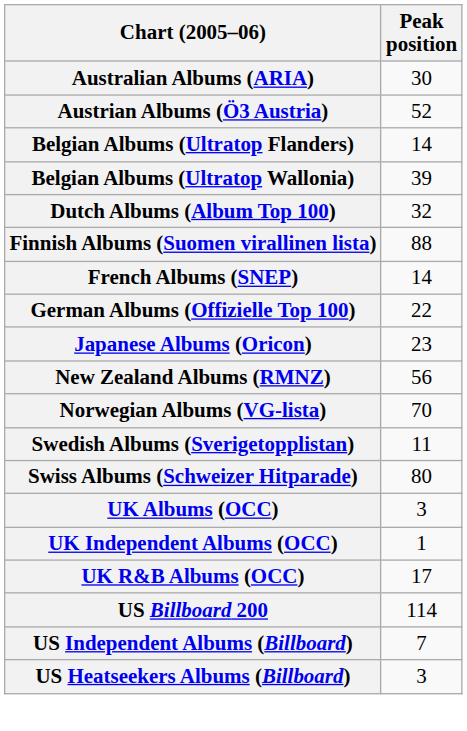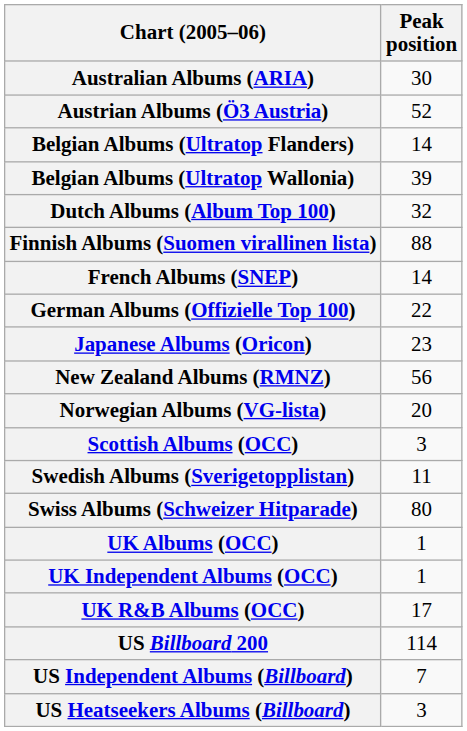Norwegian Albums (VG-lista) | Peak position: 70 -> 20
+ row: Scottish Albums (OCC) | 3
UK Albums (OCC) | Peak position: 3 -> 1
